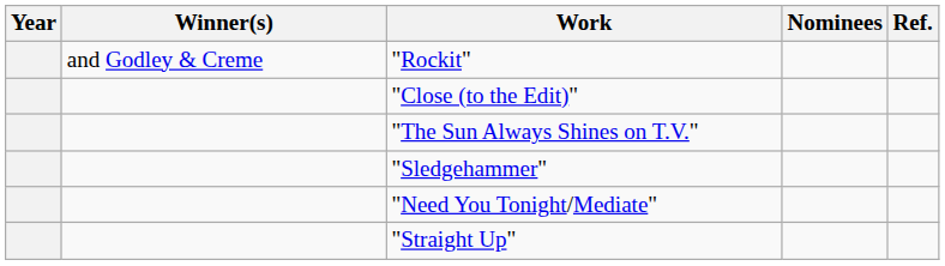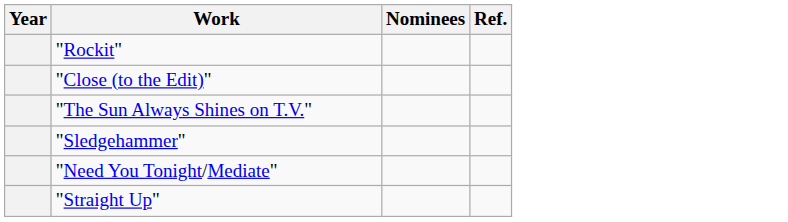- column: Winner(s) | and Godley & Creme
